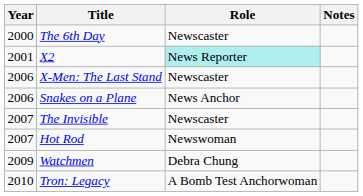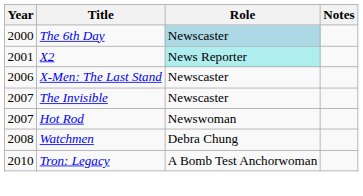The 6th Day | Role: no background -> lightblue background
- row: 2006 | Snakes on a Plane | News Anchor
Watchmen | Year: 2009 -> 2008
